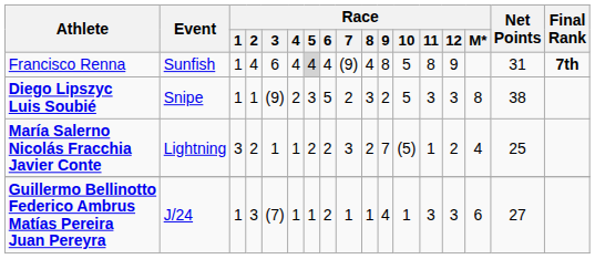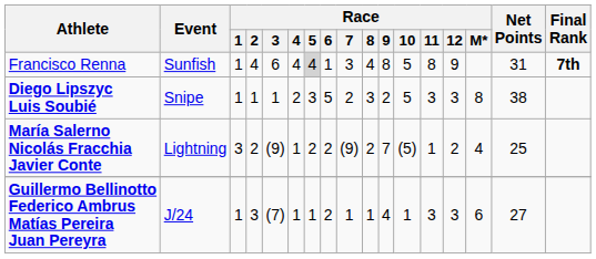Francisco Renna | Race / 6: 4 -> 1
Francisco Renna | Race / 7: (9) -> 3
Diego Lipszyc Luis Soubié | Race / 3: (9) -> 1
María Salerno Nicolás Fracchia Javier Conte | Race / 3: 1 -> (9)
María Salerno Nicolás Fracchia Javier Conte | Race / 7: 3 -> (9)
